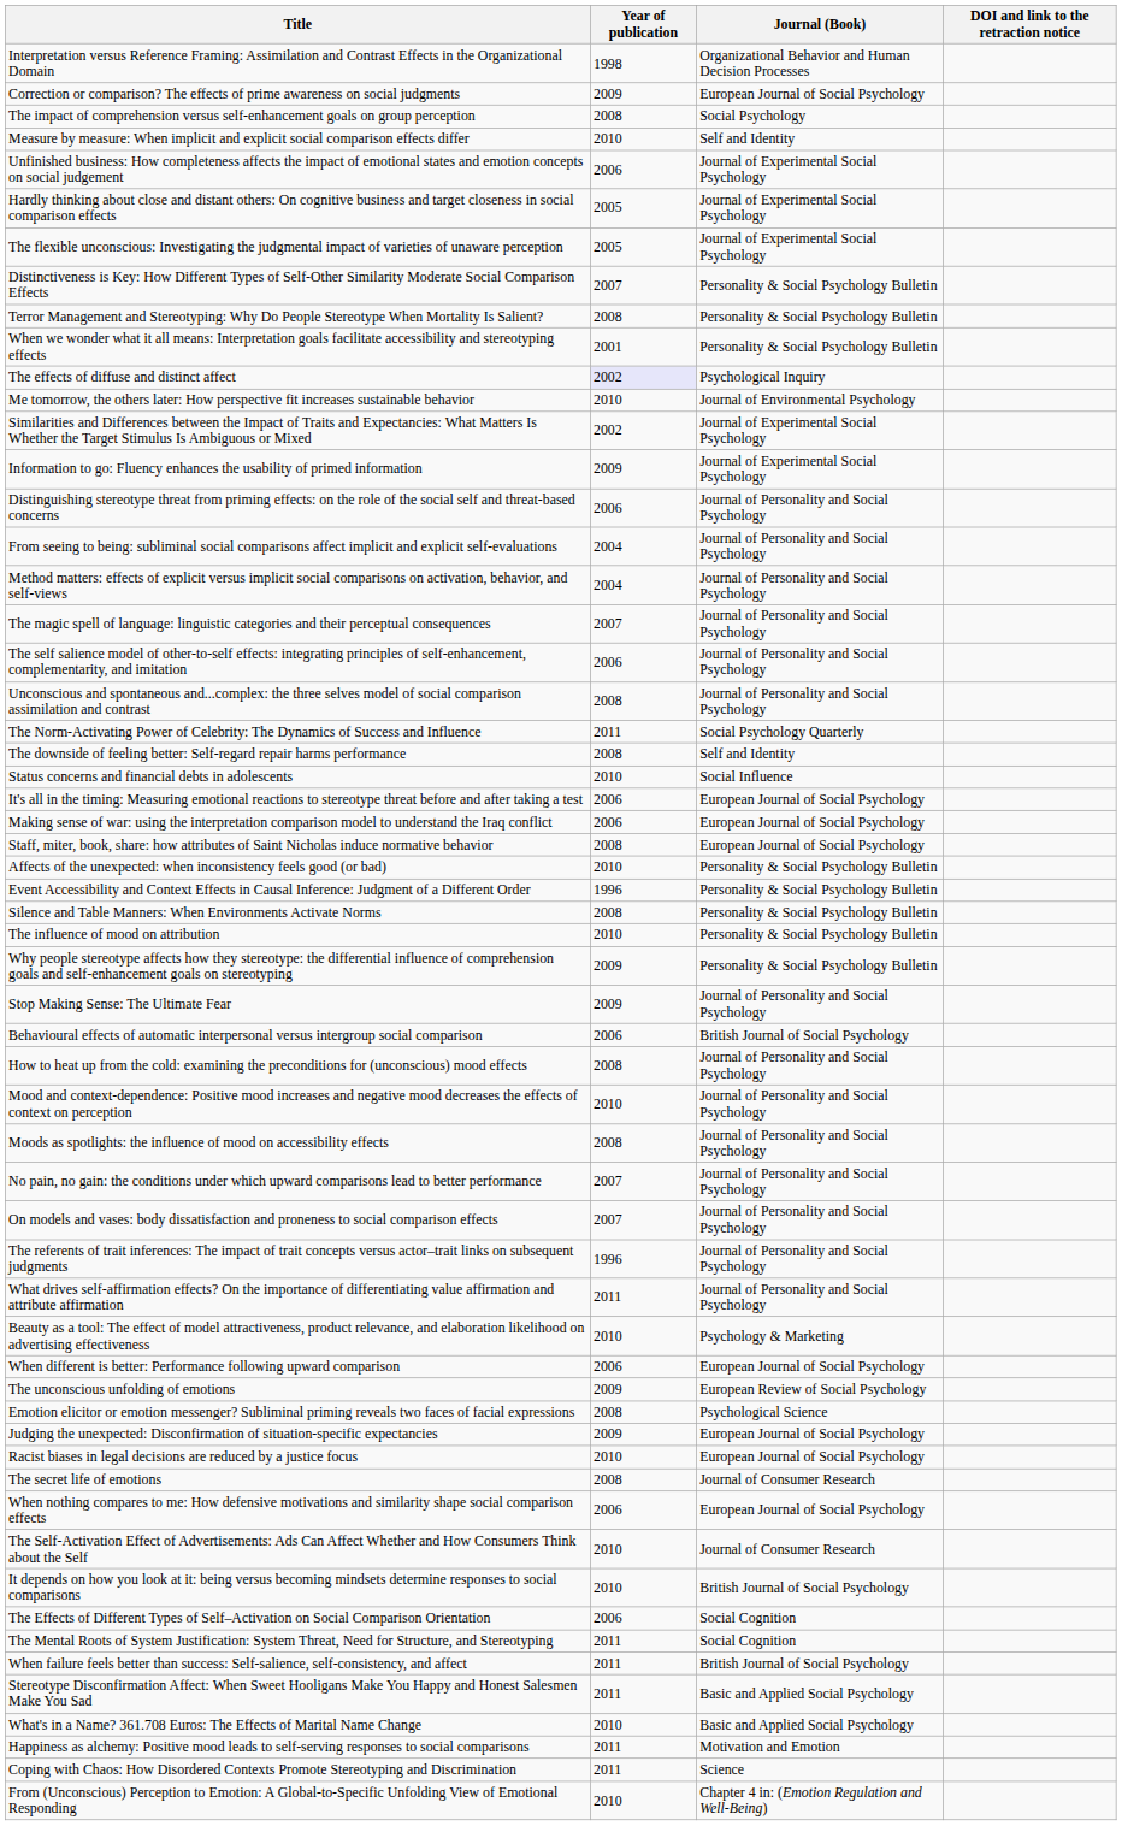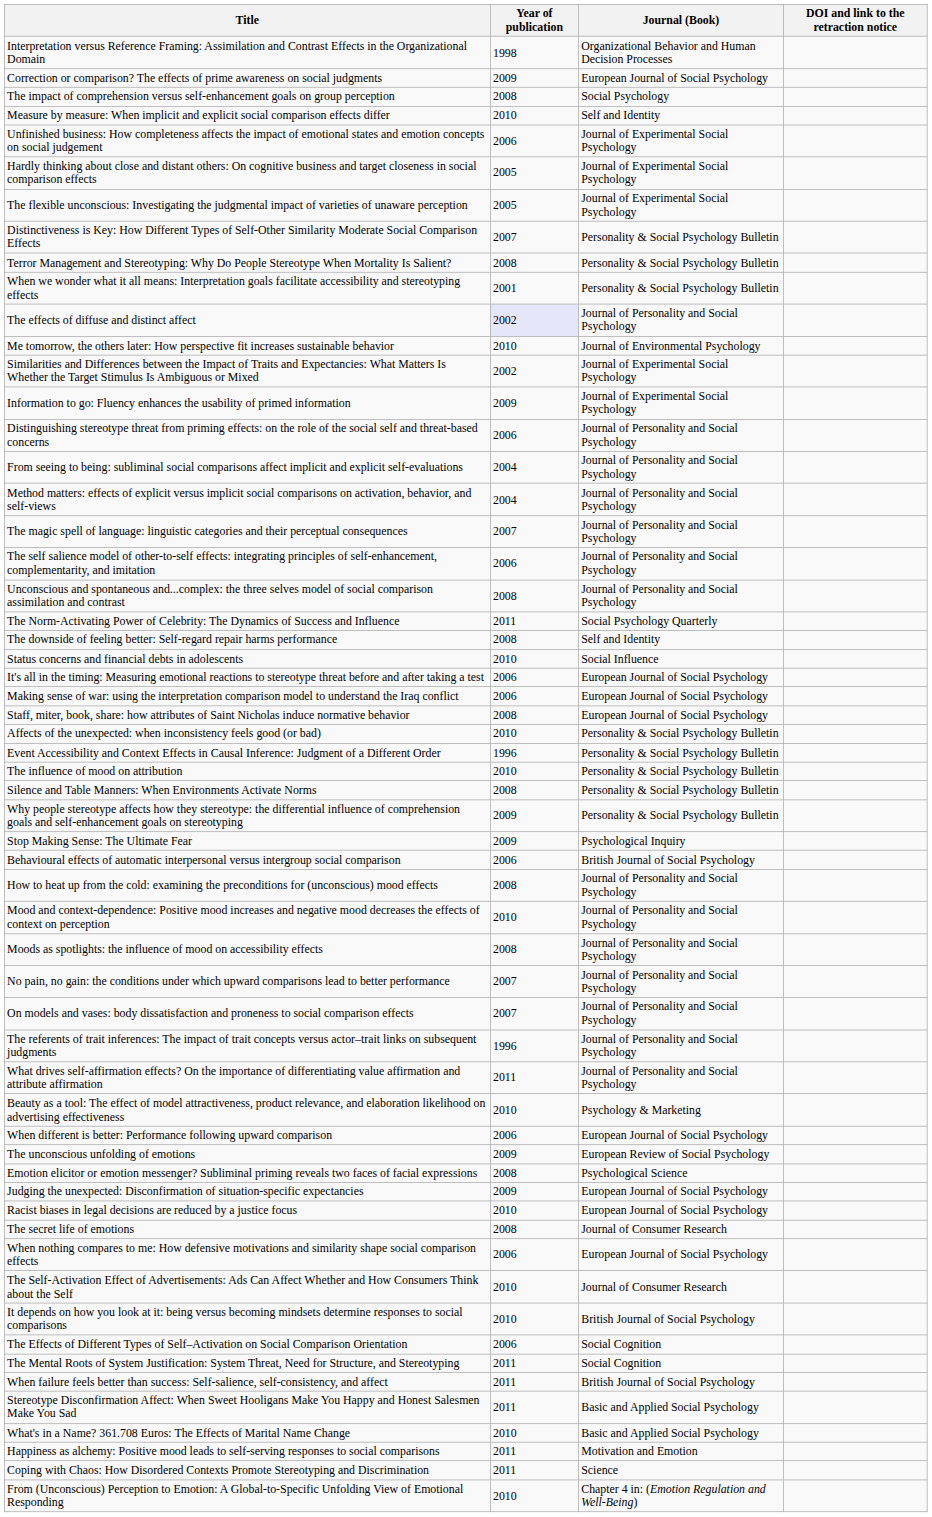The effects of diffuse and distinct affect | Journal (Book): Psychological Inquiry -> Journal of Personality and Social Psychology
rows swapped: Silence and Table Manners: When Environments Activate Norms <-> The influence of mood on attribution
Stop Making Sense: The Ultimate Fear | Journal (Book): Journal of Personality and Social Psychology -> Psychological Inquiry
